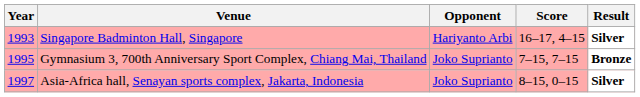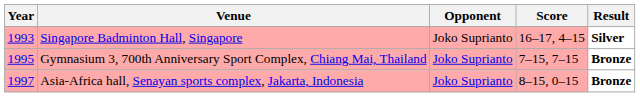Singapore Badminton Hall, Singapore | Opponent: Hariyanto Arbi -> Joko Suprianto
Asia-Africa hall, Senayan sports complex, Jakarta, Indonesia | Result: Silver -> Bronze
